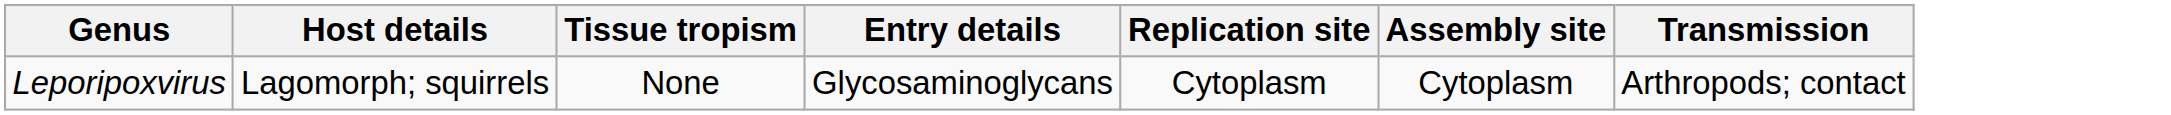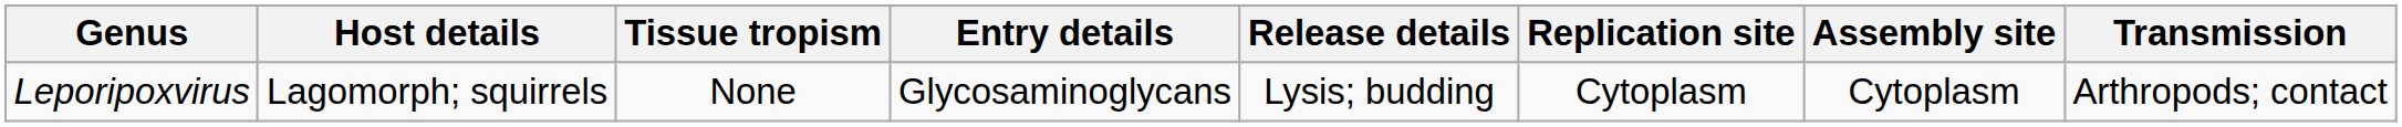+ column: Release details | Lysis; budding
